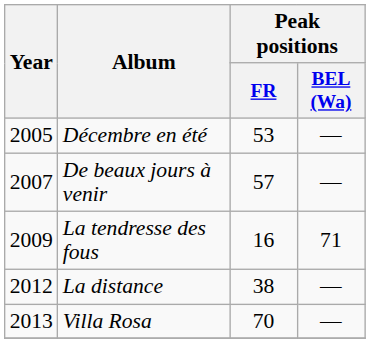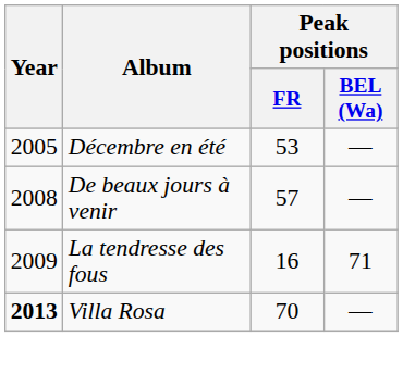De beaux jours à venir | Year: 2007 -> 2008
- row: 2012 | La distance | 38 | —
Villa Rosa | Year: normal -> bold
